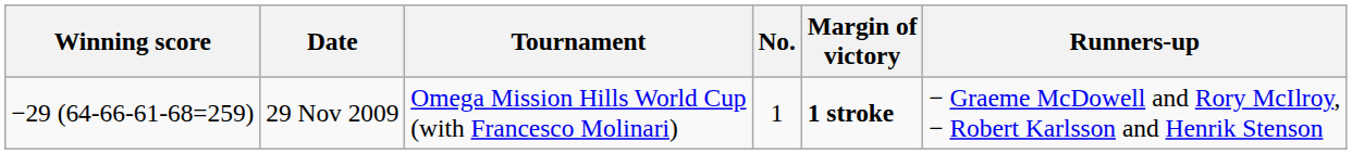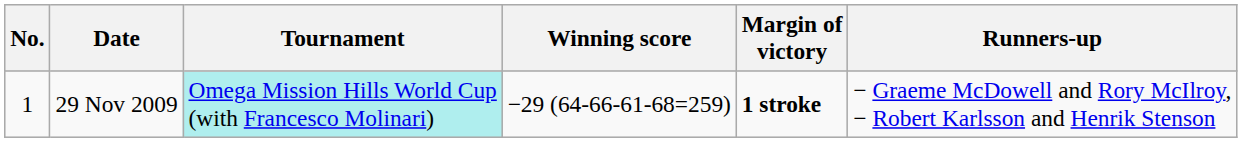columns swapped: No. <-> Winning score
29 Nov 2009 | Tournament: no background -> paleturquoise background
